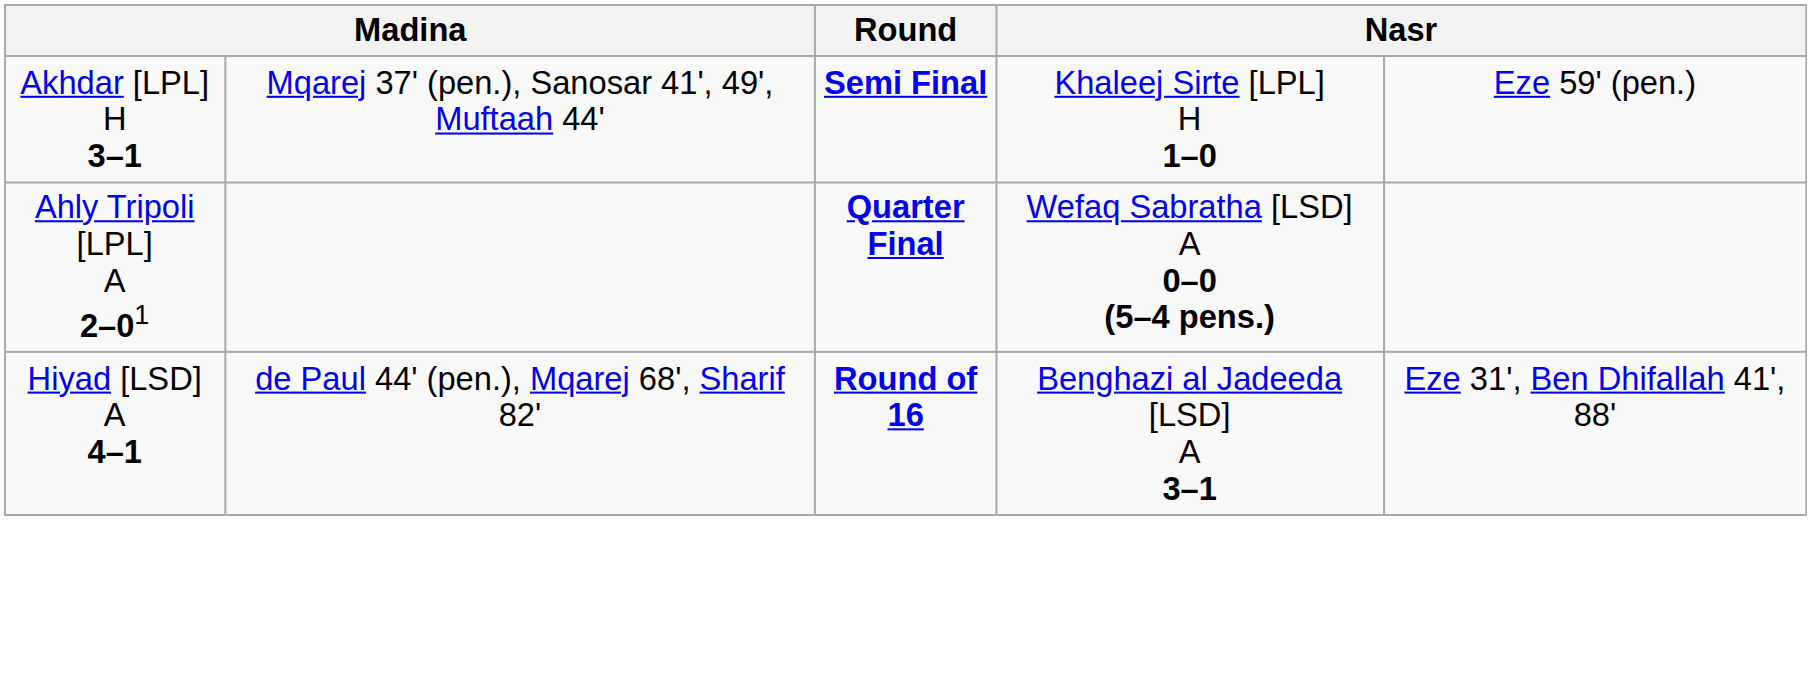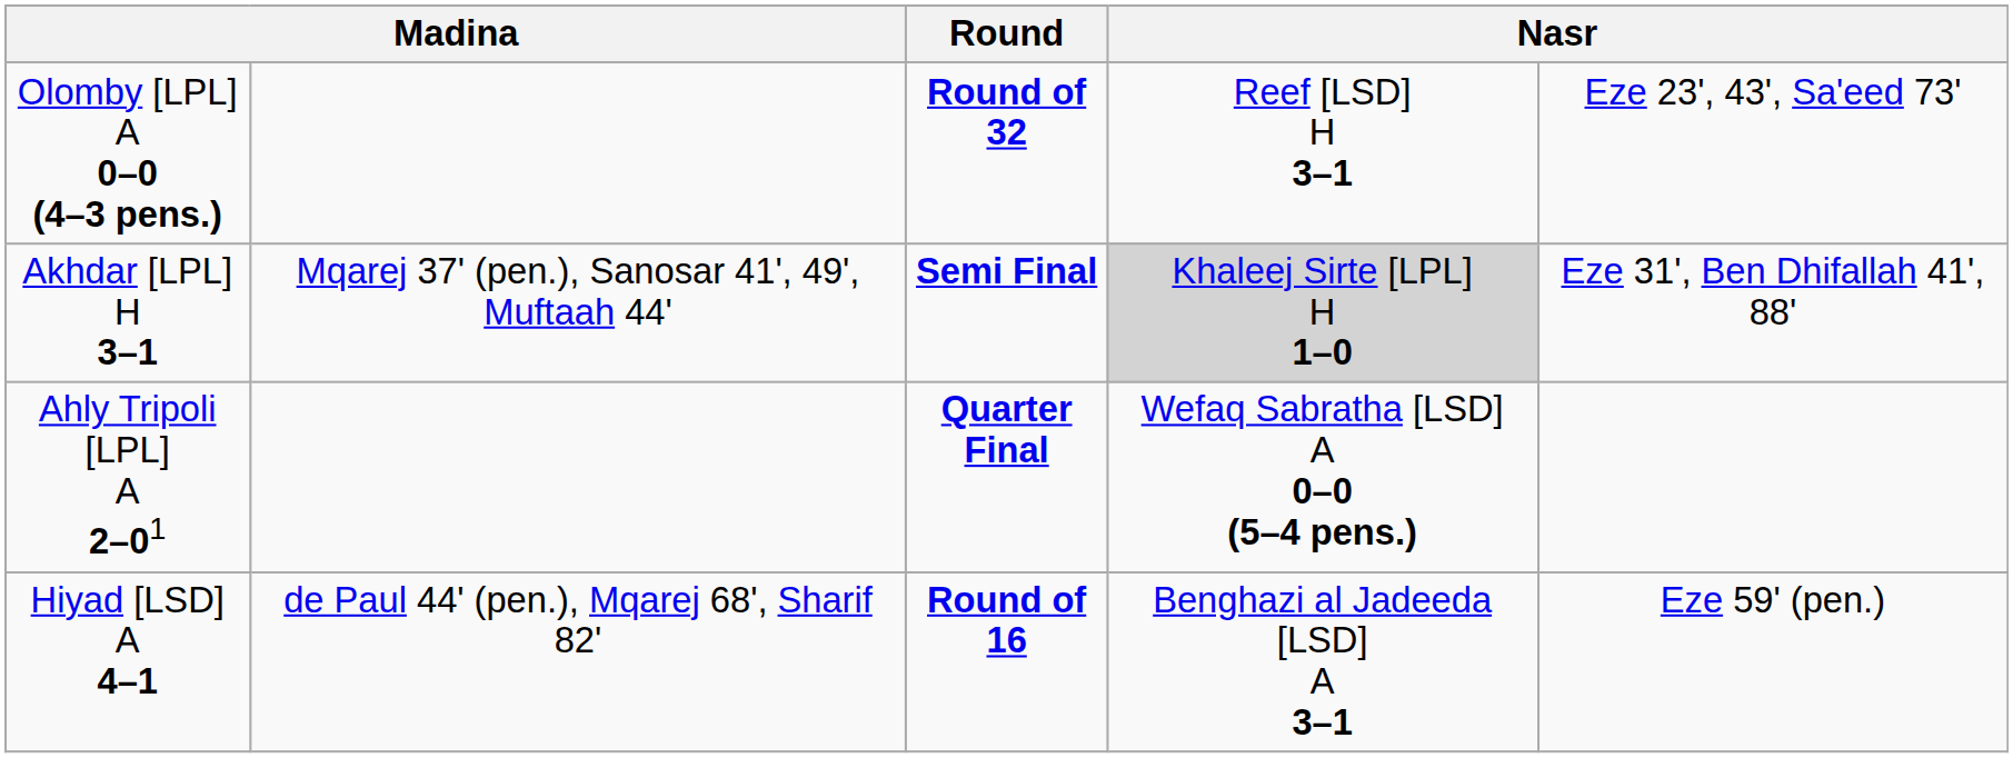+ row: Olomby [LPL] A 0–0 (4–3 pens.) | Round of 32 | Reef [LSD] H 3–1 | Eze 23', 43', Sa'eed 73'
Akhdar [LPL] H 3–1 | column 4: no background -> lightgrey background
Akhdar [LPL] H 3–1 | column 5: Eze 59' (pen.) -> Eze 31', Ben Dhifallah 41', 88'
Hiyad [LSD] A 4–1 | column 5: Eze 31', Ben Dhifallah 41', 88' -> Eze 59' (pen.)
